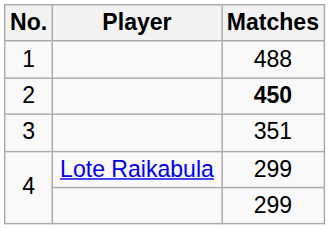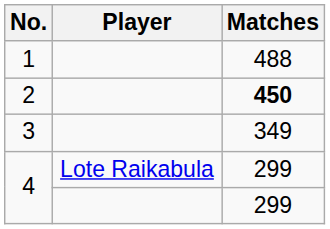3 | Matches: 351 -> 349
